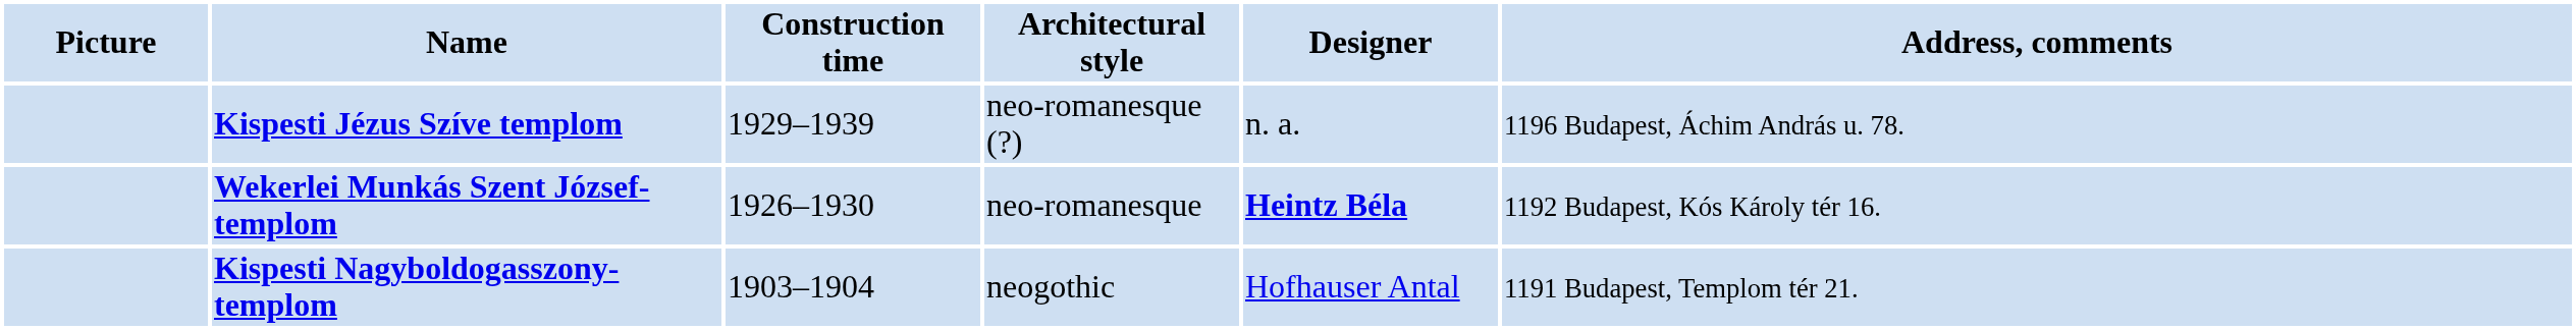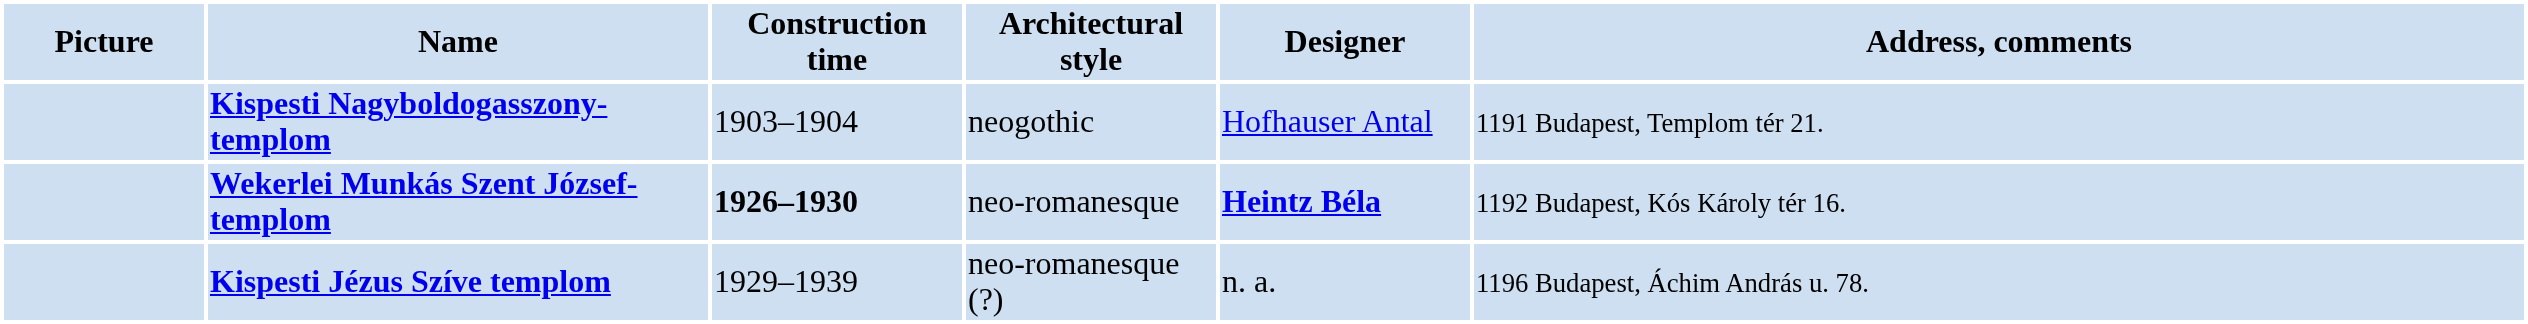rows swapped: Kispesti Nagyboldogasszony-templom <-> Kispesti Jézus Szíve templom
Wekerlei Munkás Szent József-templom | Construction time: normal -> bold
